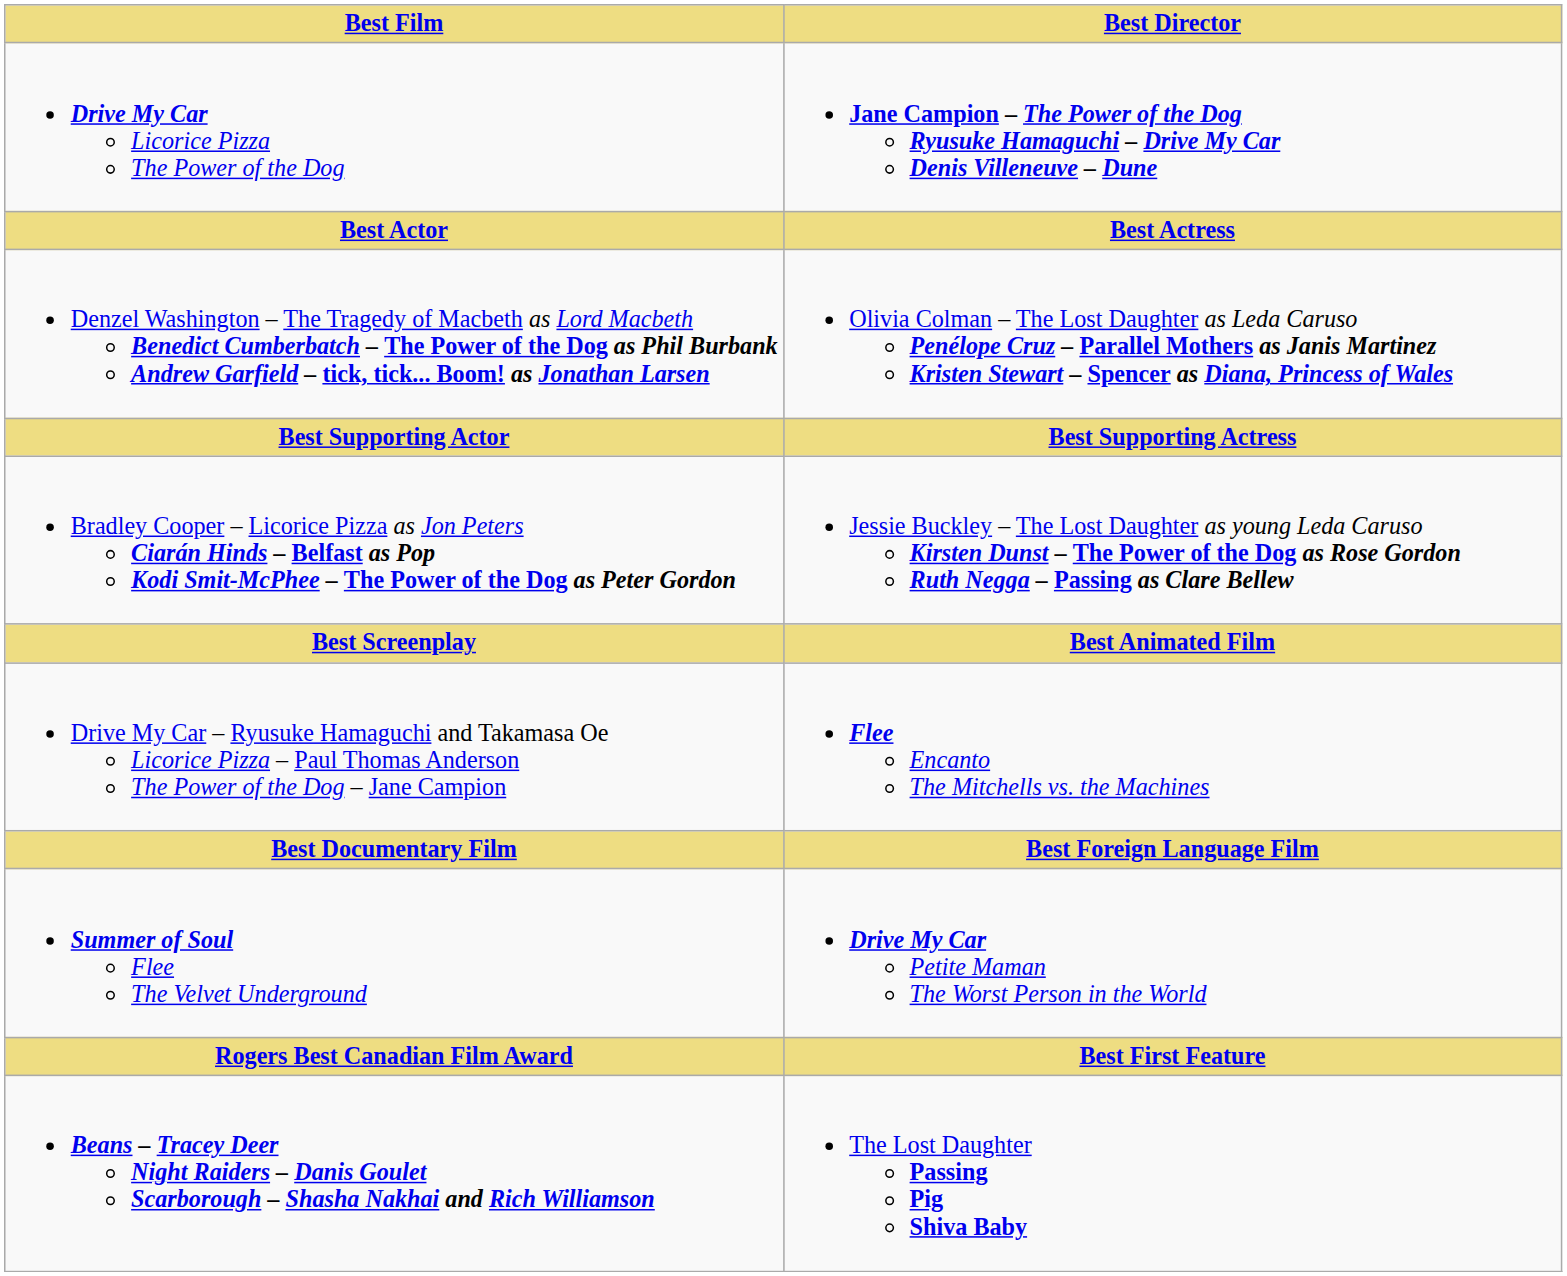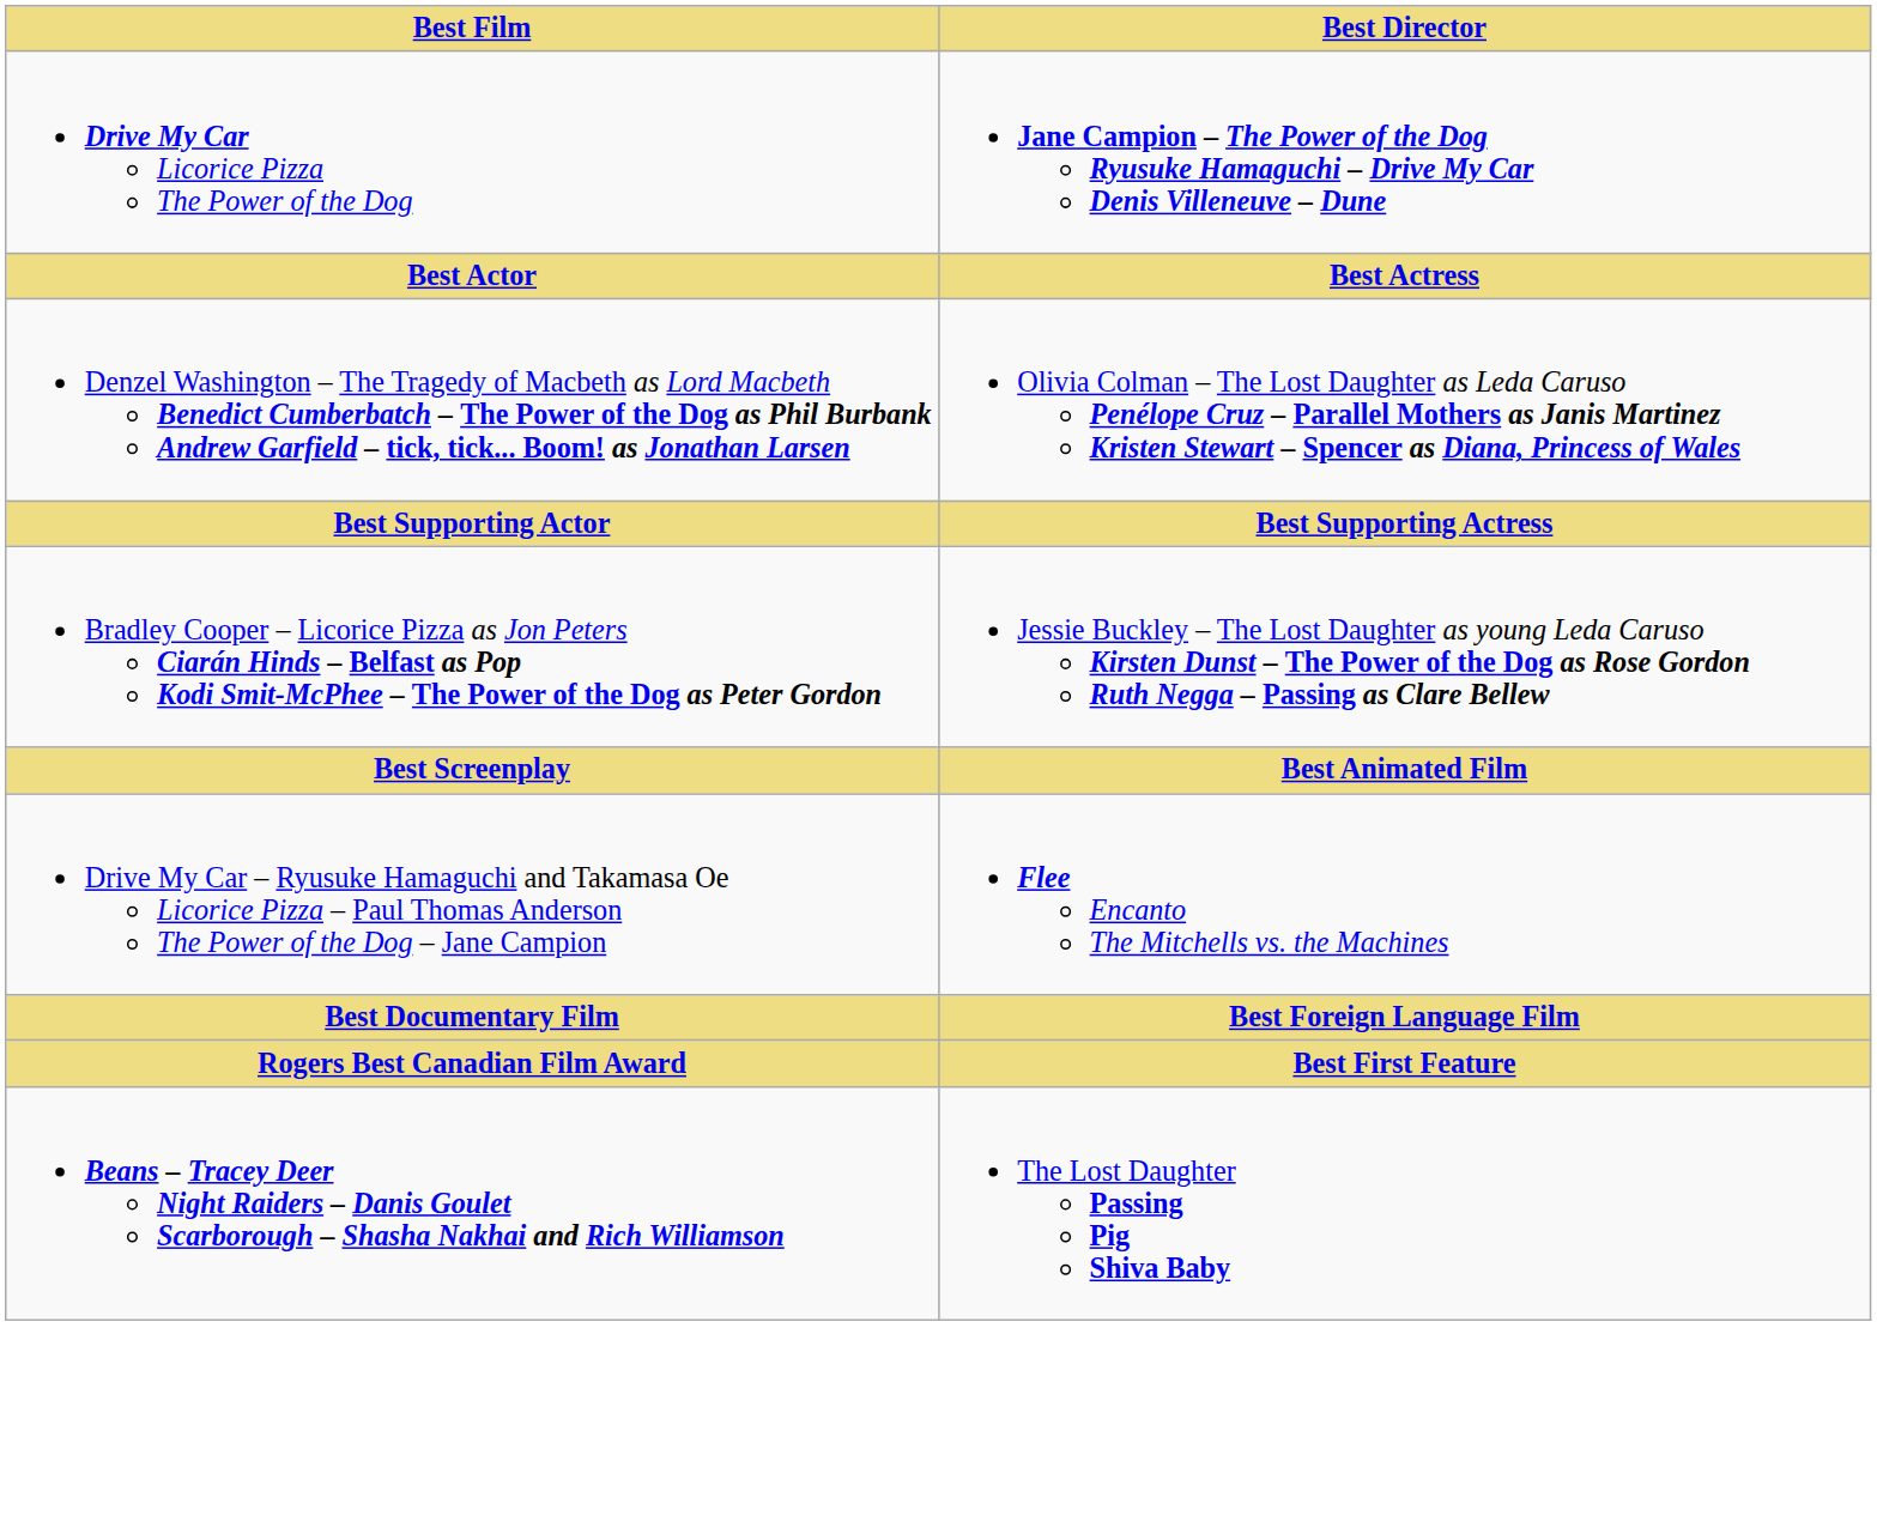- row: Summer of Soul Flee The Velvet Underground | Drive My Car Petite Maman The Worst Person in the World
